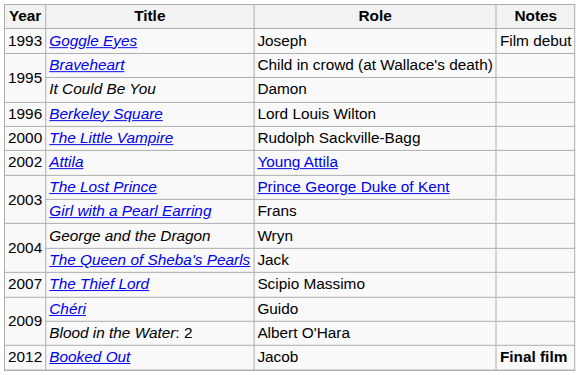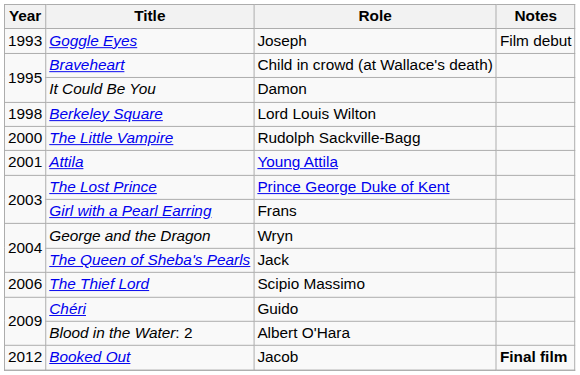Berkeley Square | Year: 1996 -> 1998
Attila | Year: 2002 -> 2001
The Thief Lord | Year: 2007 -> 2006
